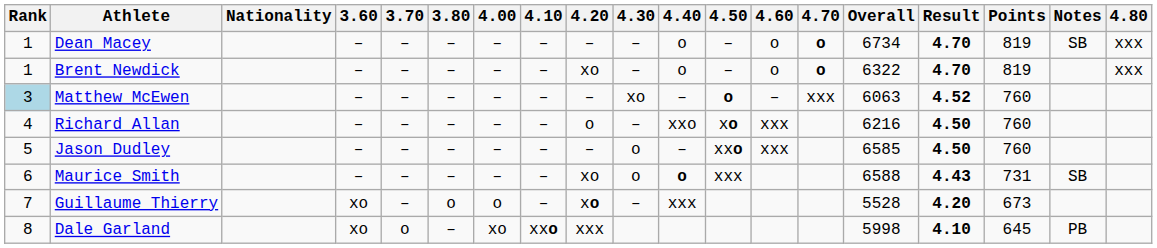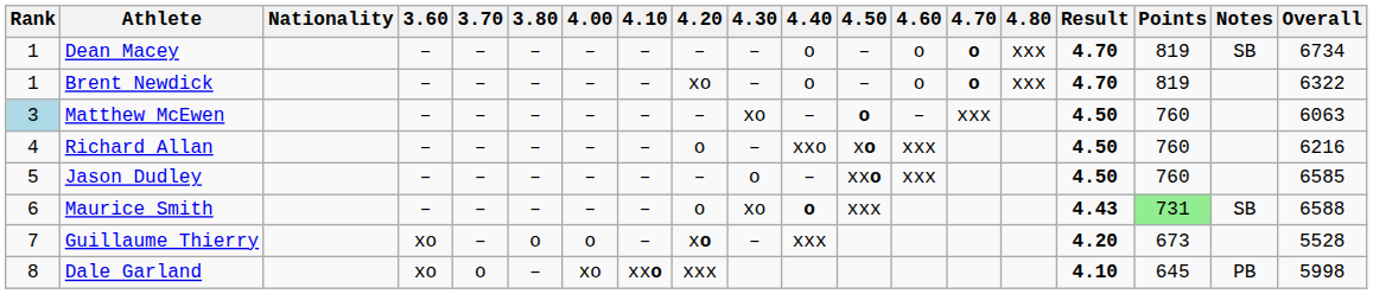columns swapped: 4.80 <-> Overall
Matthew McEwen | Result: 4.52 -> 4.50
Maurice Smith | 4.20: xo -> o
Maurice Smith | 4.30: o -> xo
Maurice Smith | Points: no background -> lightgreen background
